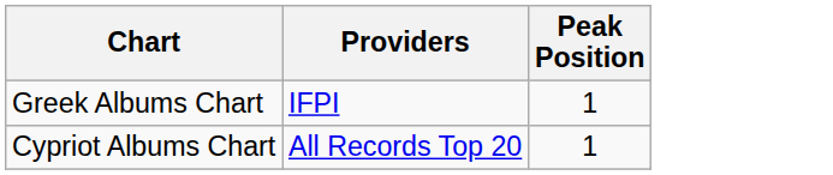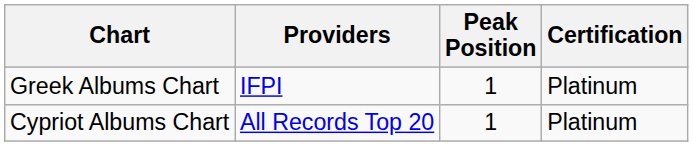+ column: Certification | Platinum | Platinum
